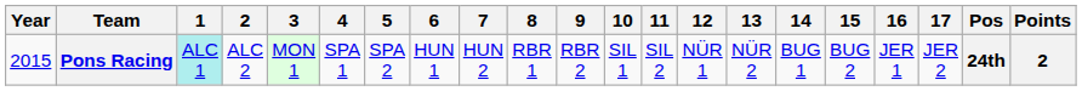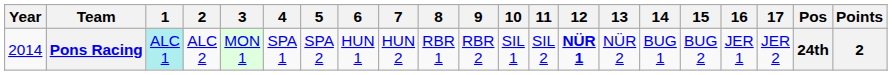Pons Racing | Year: 2015 -> 2014
Pons Racing | 12: normal -> bold
